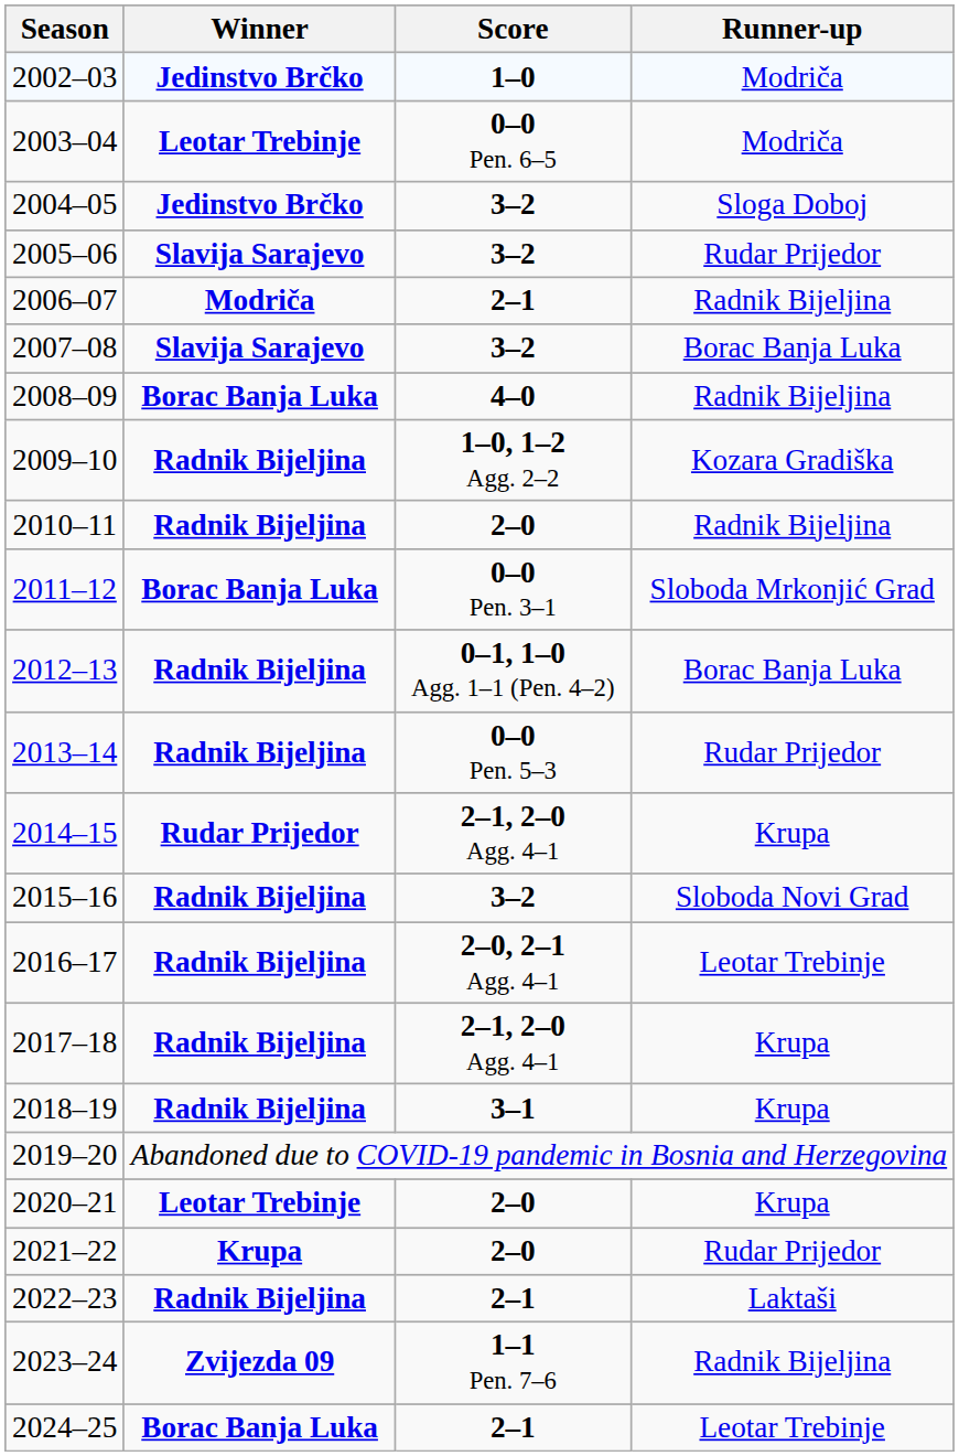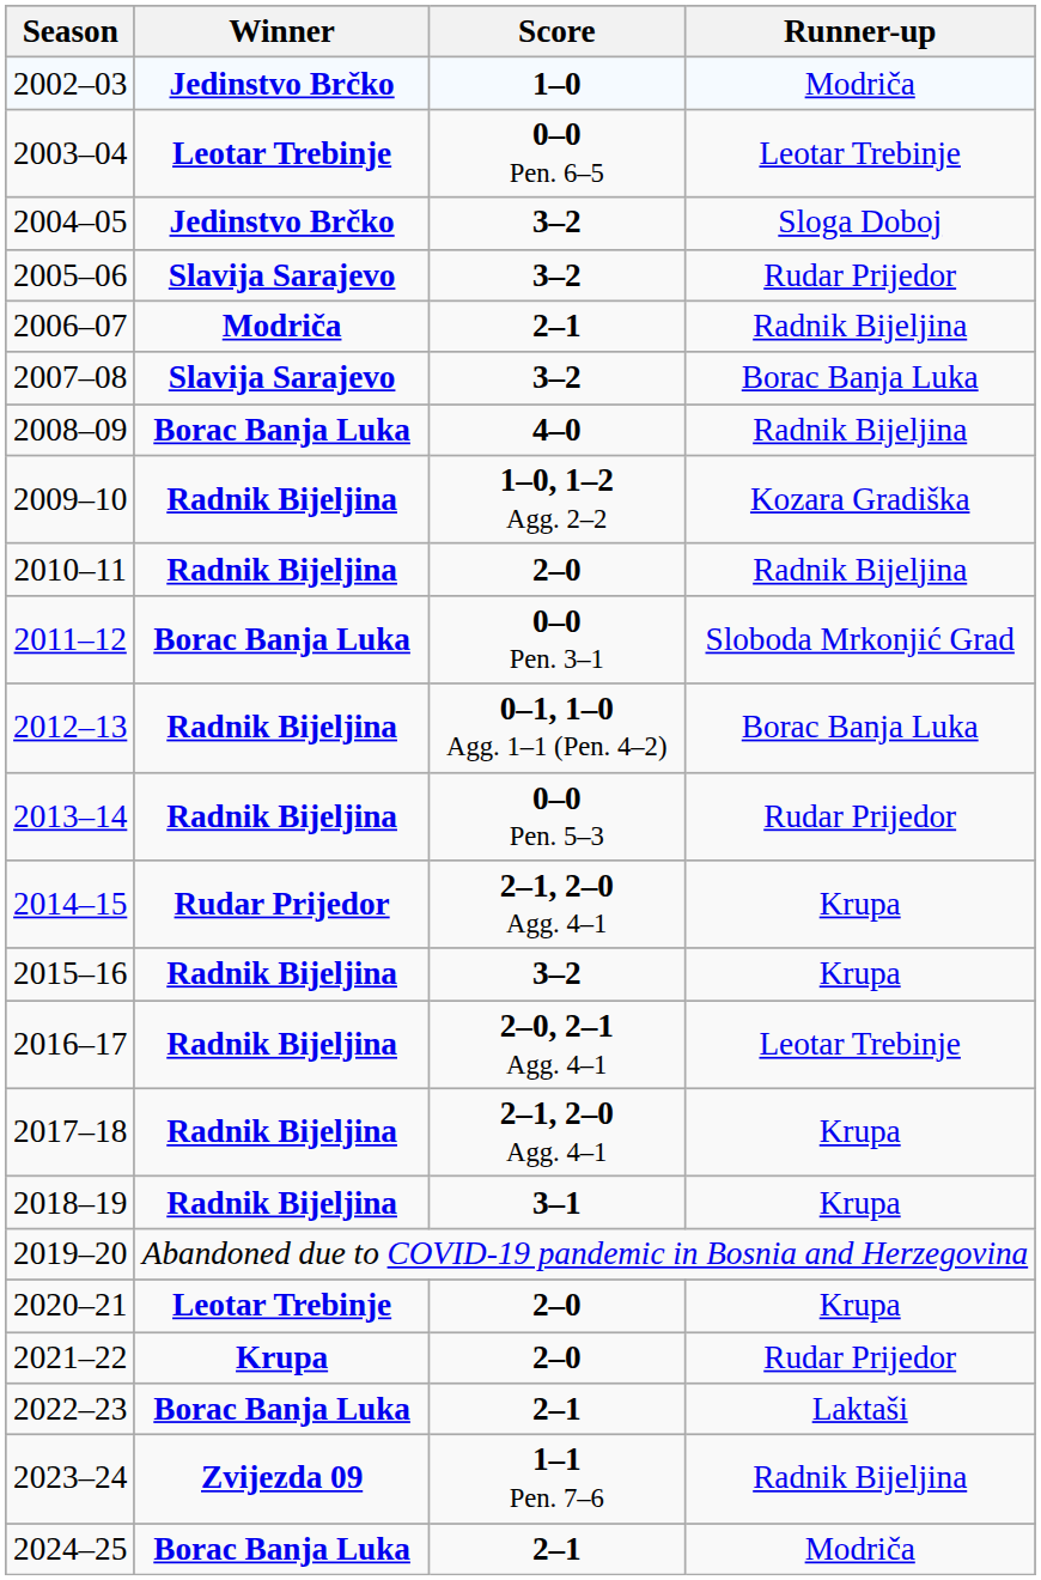2003–04 | Runner-up: Modriča -> Leotar Trebinje
2015–16 | Runner-up: Sloboda Novi Grad -> Krupa
2022–23 | Winner: Radnik Bijeljina -> Borac Banja Luka
2024–25 | Runner-up: Leotar Trebinje -> Modriča
